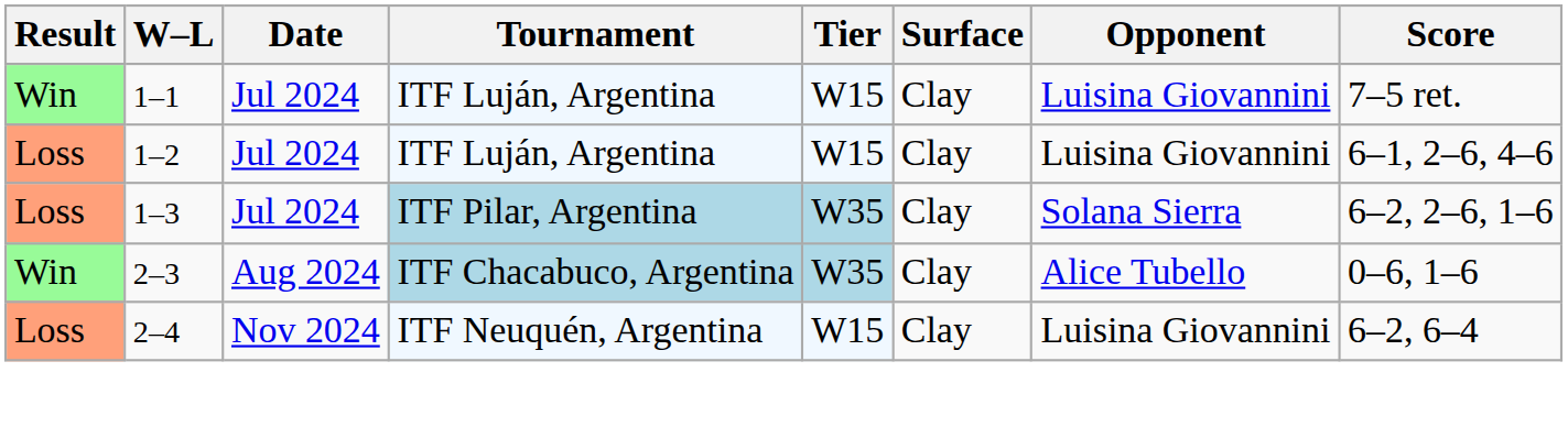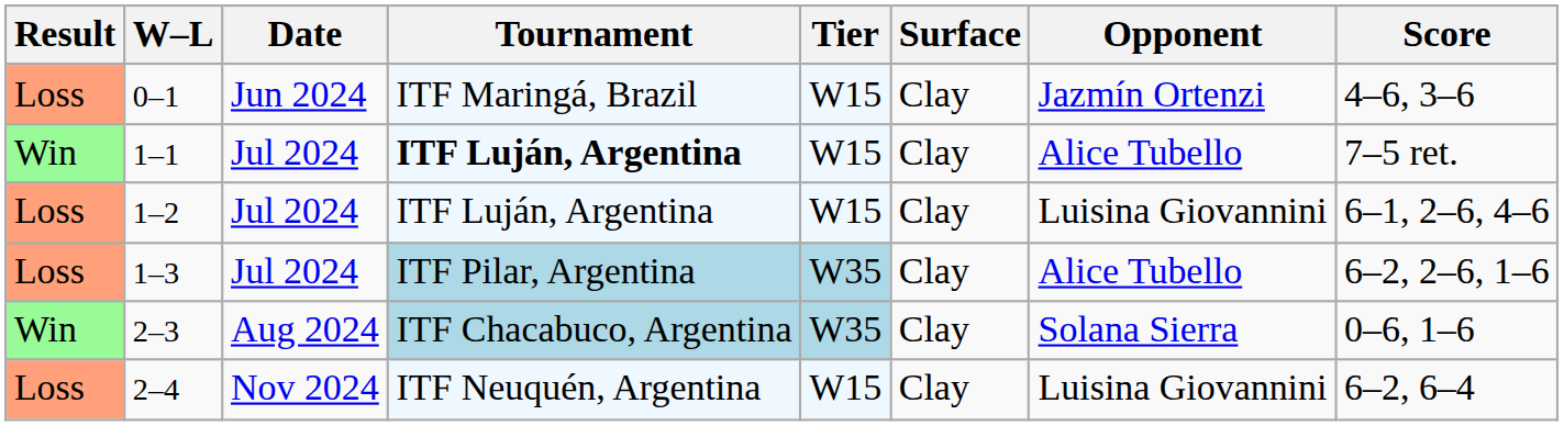+ row: Loss | 0–1 | Jun 2024 | ITF Maringá, Brazil | W15 | Clay | Jazmín Ortenzi | 4–6, 3–6
1–1 | Tournament: normal -> bold
1–1 | Opponent: Luisina Giovannini -> Alice Tubello
1–3 | Opponent: Solana Sierra -> Alice Tubello
2–3 | Opponent: Alice Tubello -> Solana Sierra
